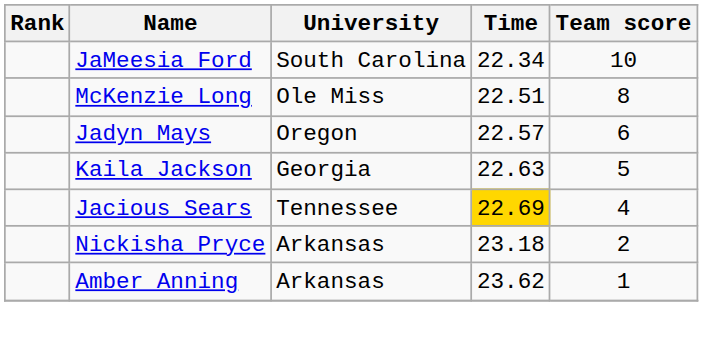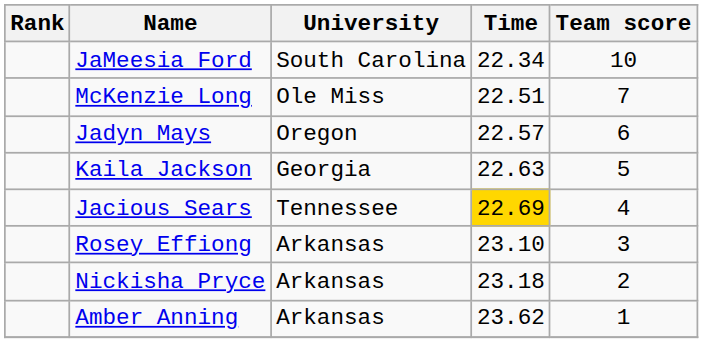McKenzie Long | Team score: 8 -> 7
+ row: Rosey Effiong | Arkansas | 23.10 | 3
